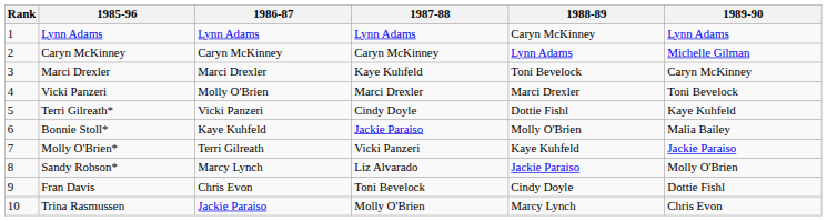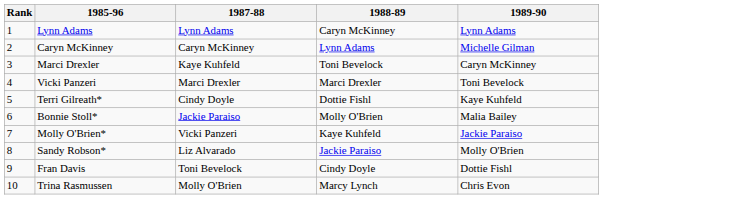- column: 1986-87 | Lynn Adams | Caryn McKinney | Marci Drexler | Molly O'Brien | Vicki Panzeri | Kaye Kuhfeld | Terri Gilreath | Marcy Lynch | Chris Evon | Jackie Paraiso
